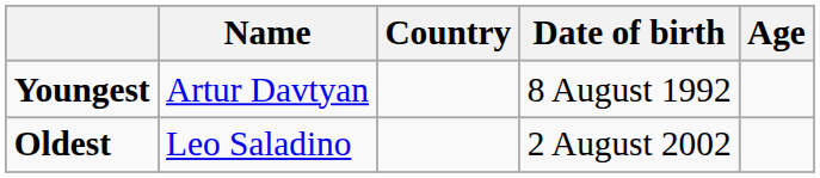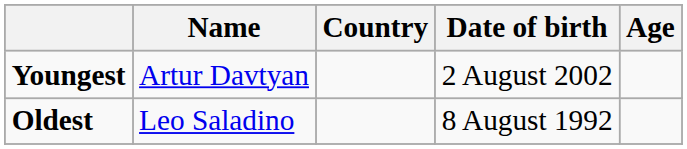Youngest | Date of birth: 8 August 1992 -> 2 August 2002
Oldest | Date of birth: 2 August 2002 -> 8 August 1992
